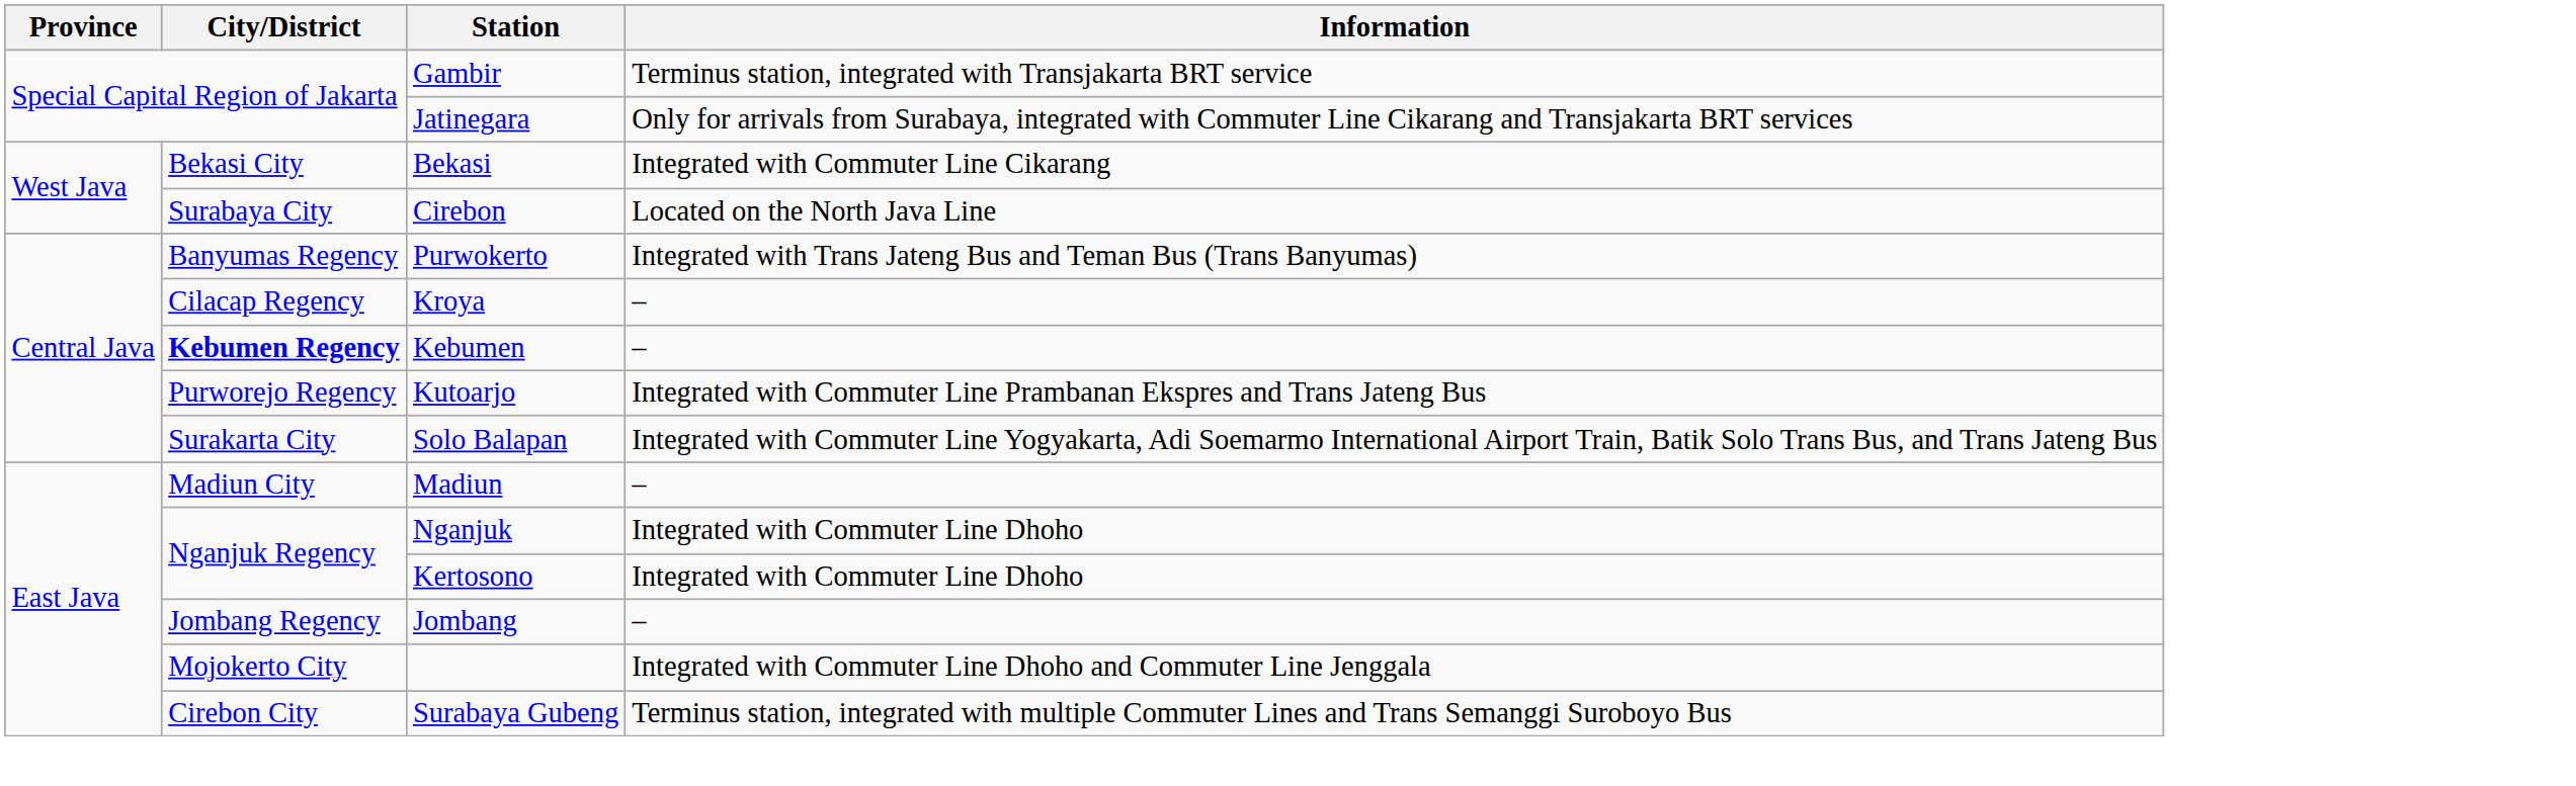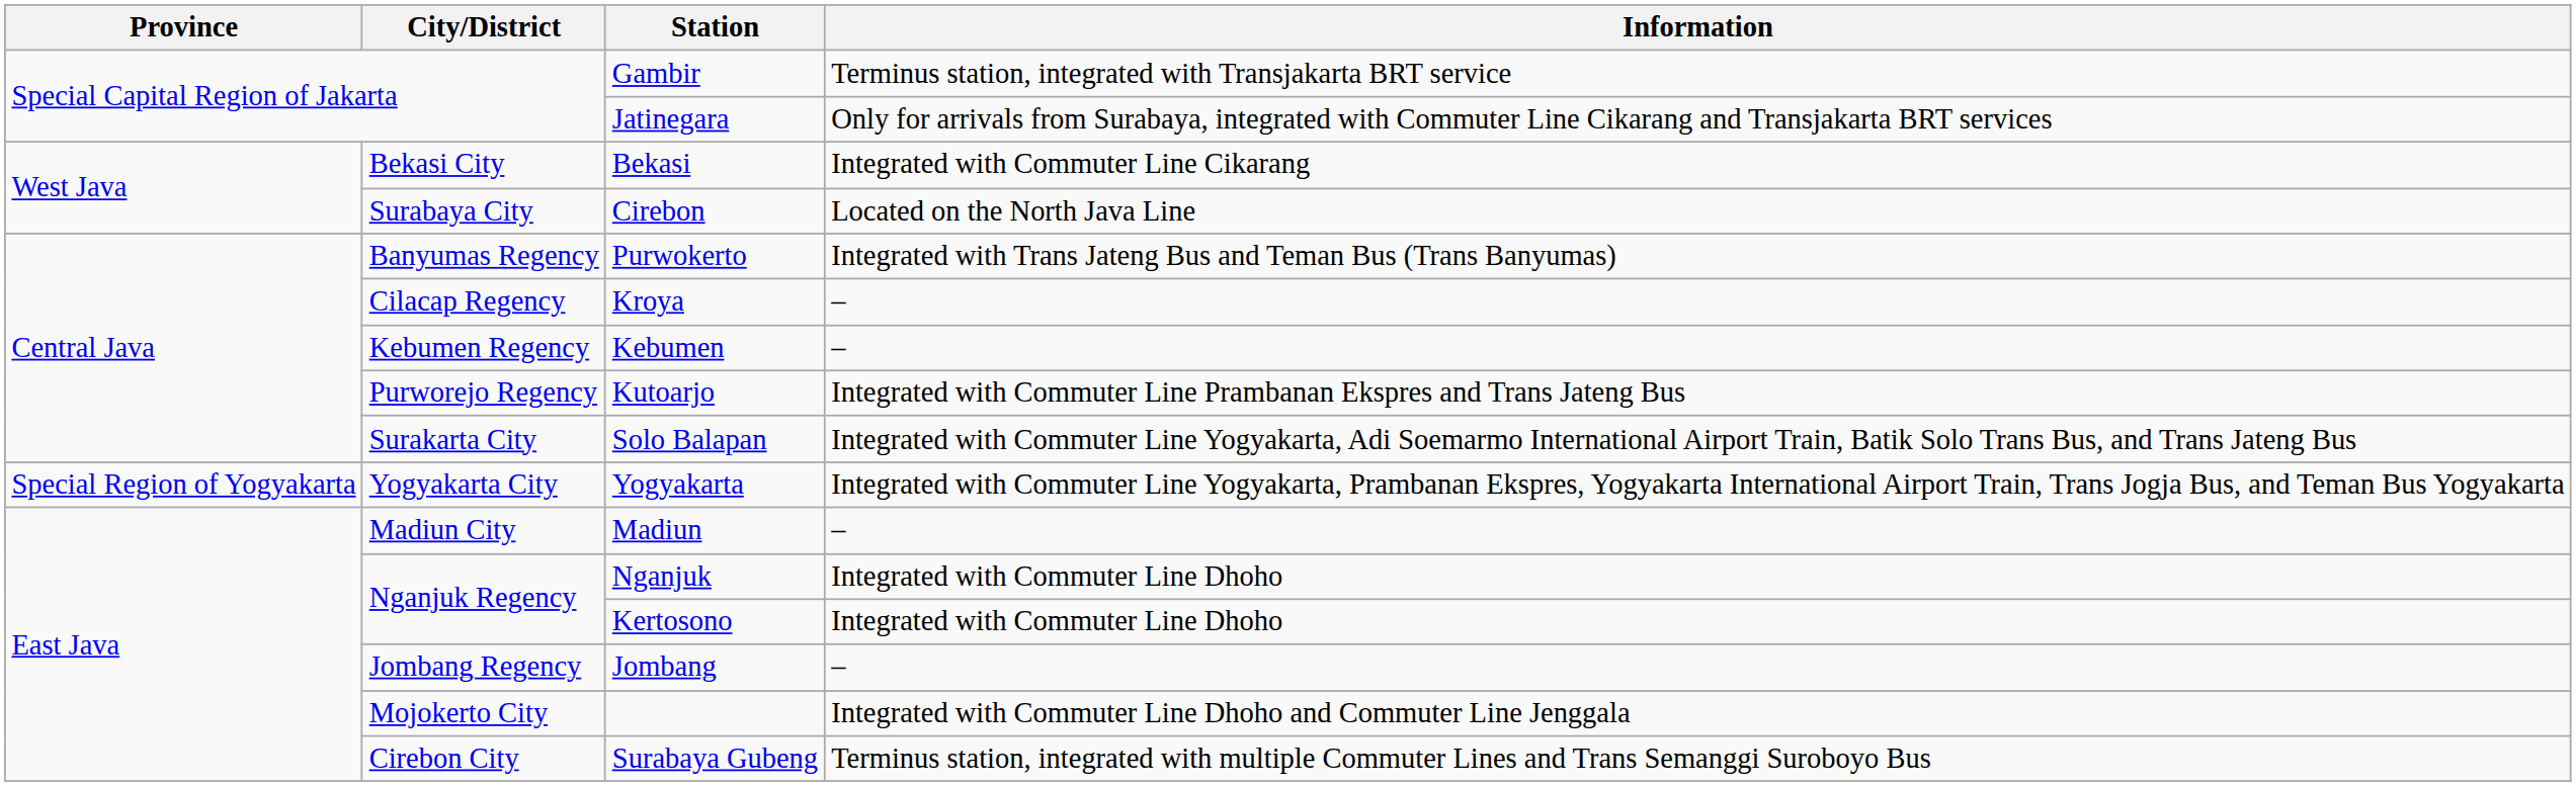Kebumen | City/District: bold -> normal
+ row: Special Region of Yogyakarta | Yogyakarta City | Yogyakarta | Integrated with Commuter Line Yogyakarta, Prambanan Ekspres, Yogyakarta International Airport Train, Trans Jogja Bus, and Teman Bus Yogyakarta
